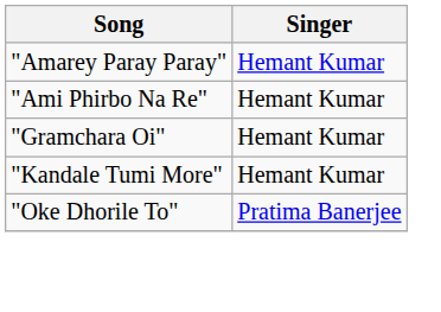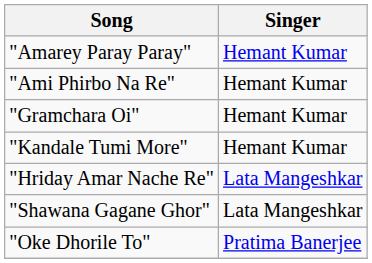+ row: "Hriday Amar Nache Re" | Lata Mangeshkar
+ row: "Shawana Gagane Ghor" | Lata Mangeshkar
